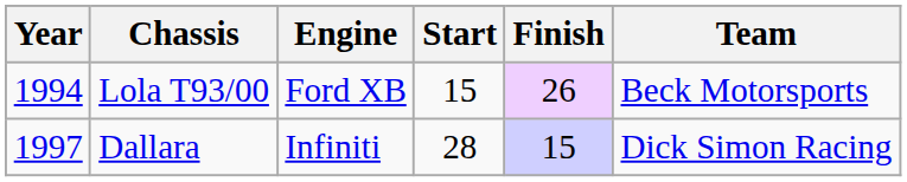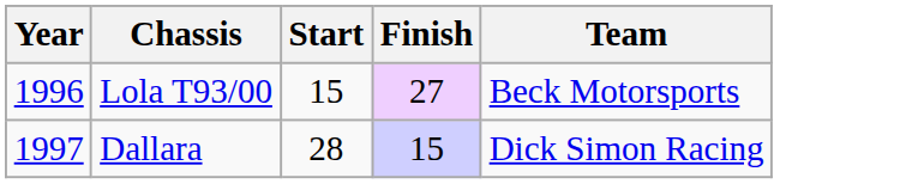- column: Engine | Ford XB | Infiniti
Lola T93/00 | Year: 1994 -> 1996
Lola T93/00 | Finish: 26 -> 27
